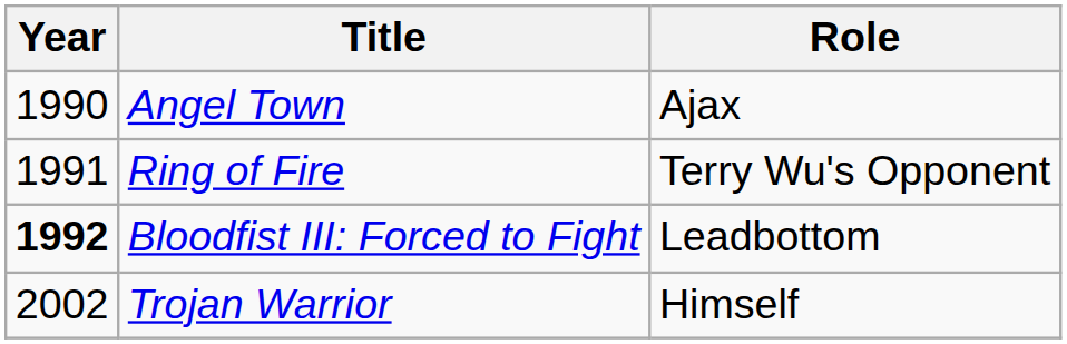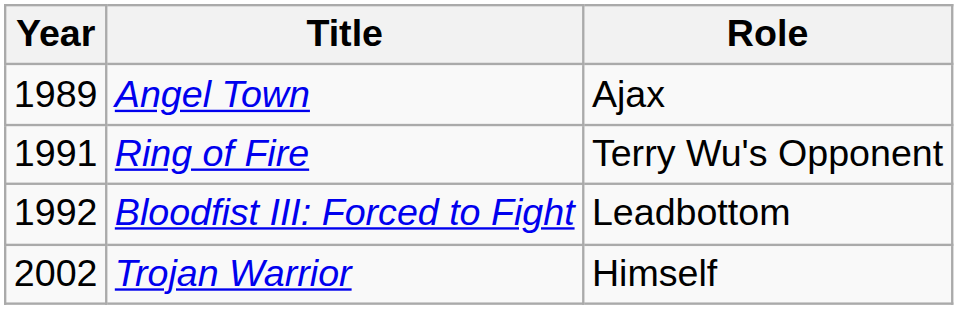Angel Town | Year: 1990 -> 1989
Bloodfist III: Forced to Fight | Year: bold -> normal
